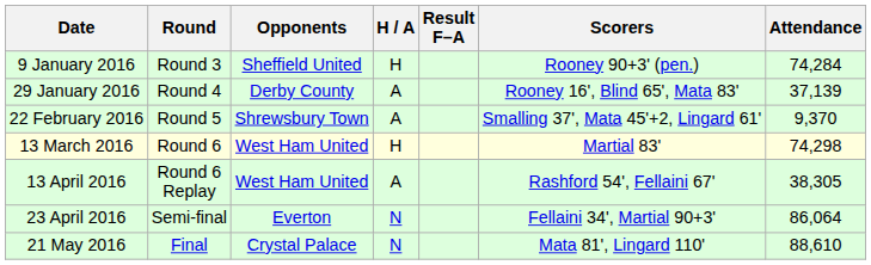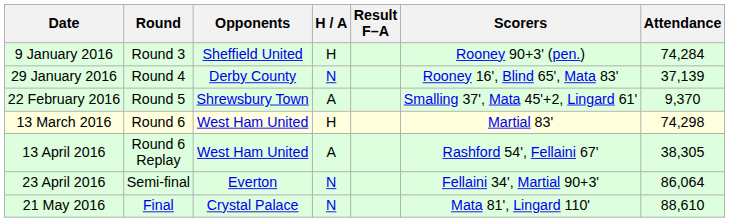29 January 2016 | H / A: A -> N
